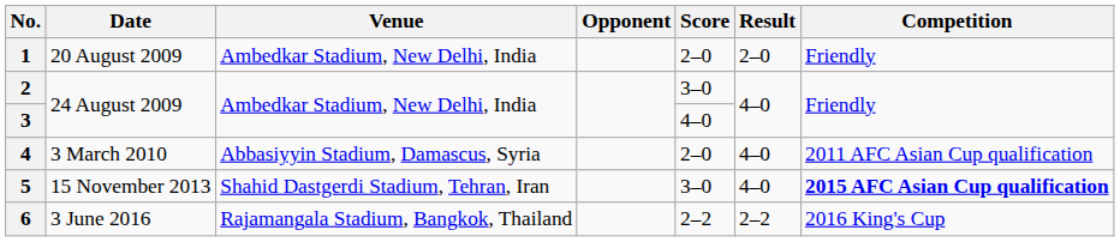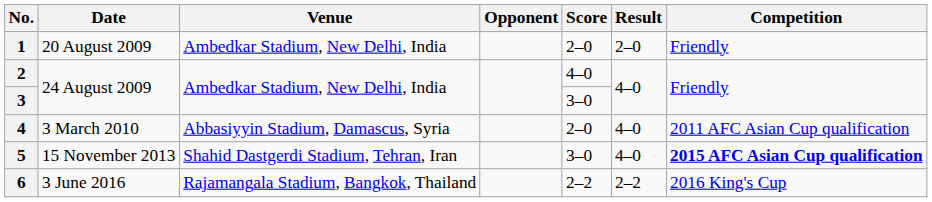2 | Score: 3–0 -> 4–0
3 | Score: 4–0 -> 3–0
